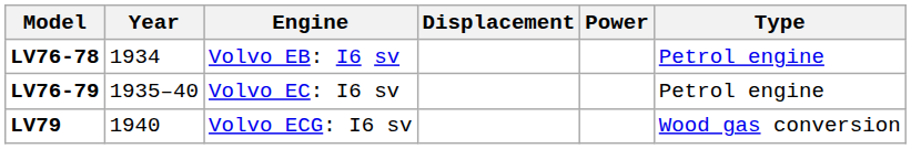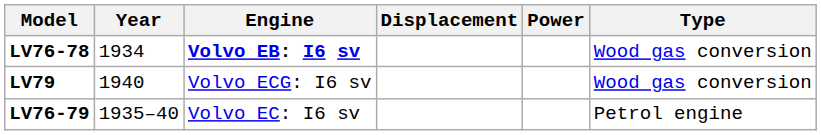LV76-78 | Engine: normal -> bold
LV76-78 | Type: Petrol engine -> Wood gas conversion
rows swapped: LV76-79 <-> LV79
